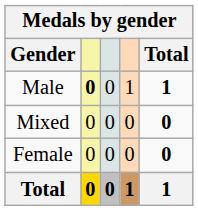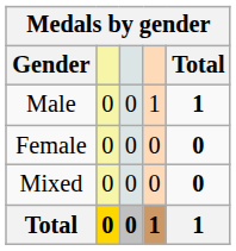Male | column 2: bold -> normal
rows swapped: Female <-> Mixed
